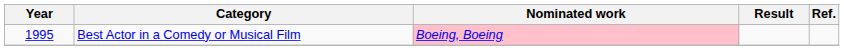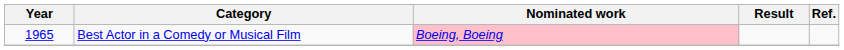Best Actor in a Comedy or Musical Film | Year: 1995 -> 1965
